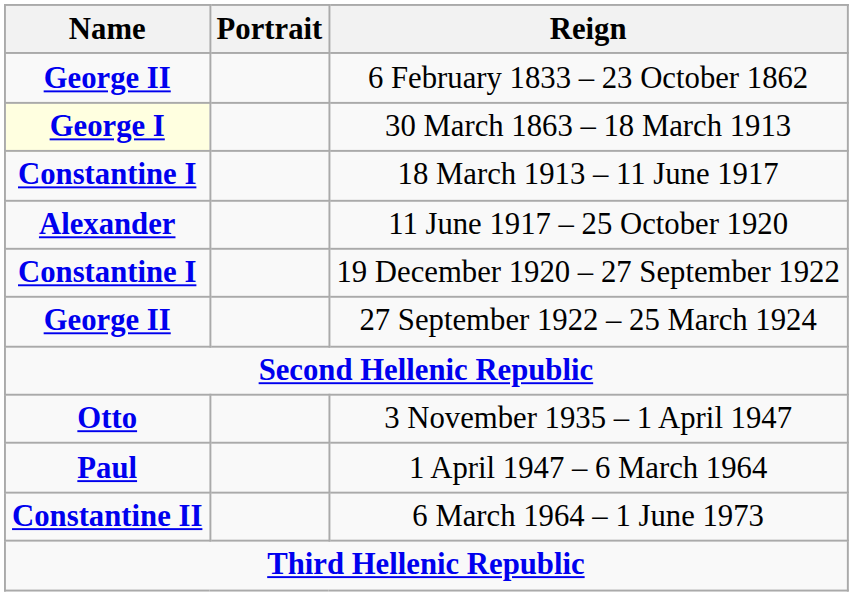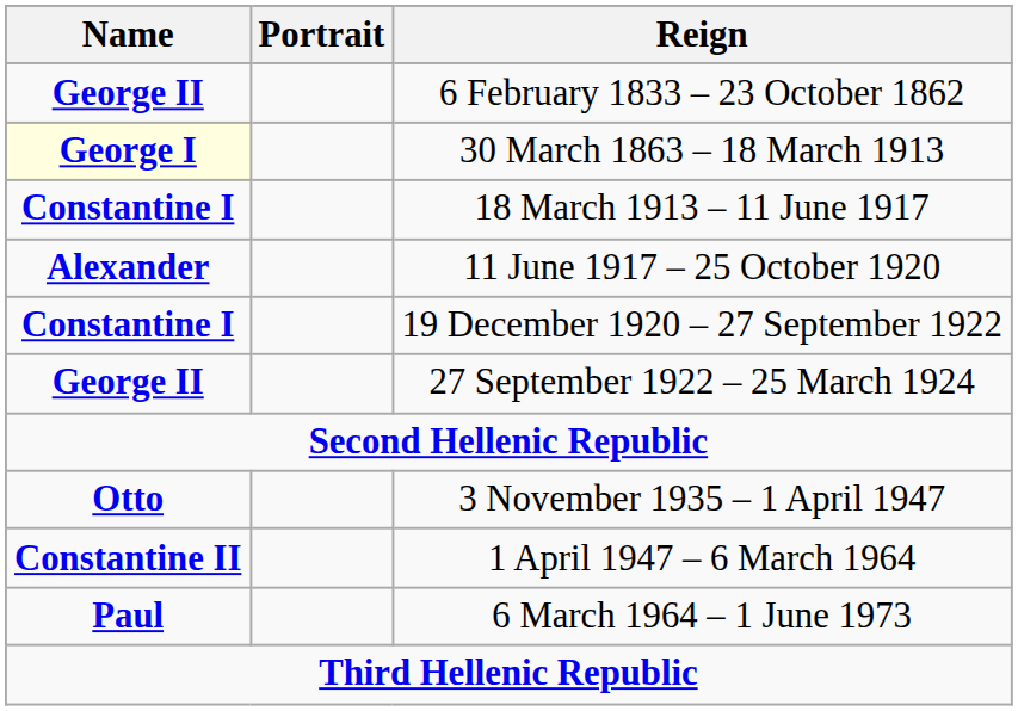1 April 1947 – 6 March 1964 | Name: Paul -> Constantine II
6 March 1964 – 1 June 1973 | Name: Constantine II -> Paul
